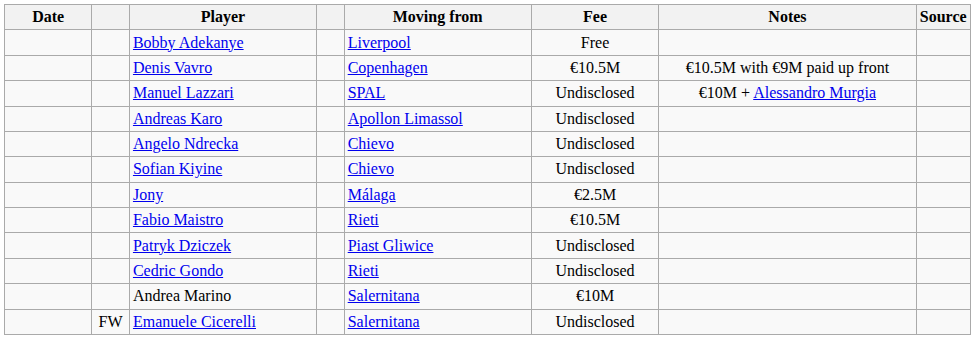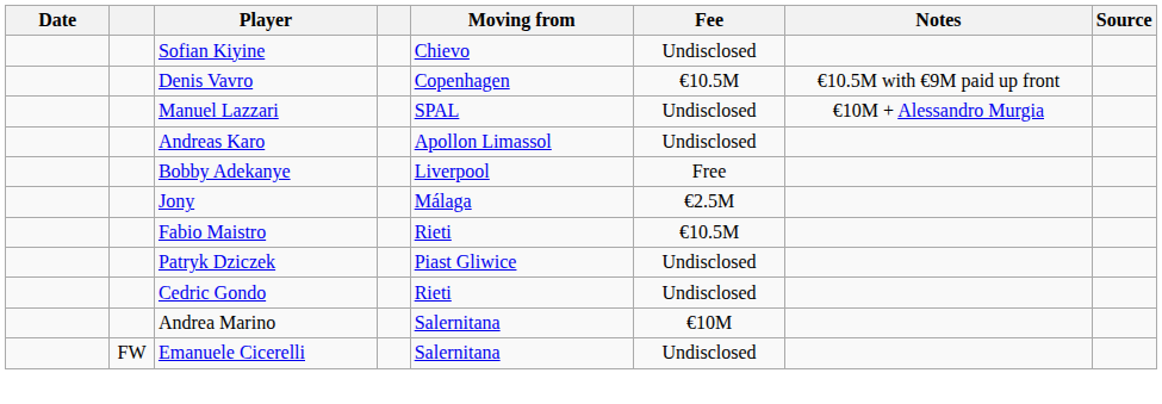rows swapped: Bobby Adekanye <-> Sofian Kiyine
- row: Angelo Ndrecka | Chievo | Undisclosed
